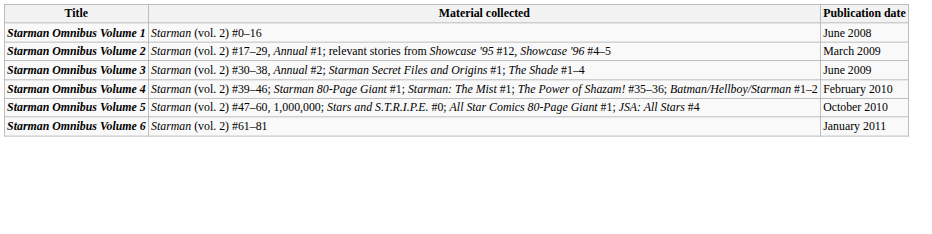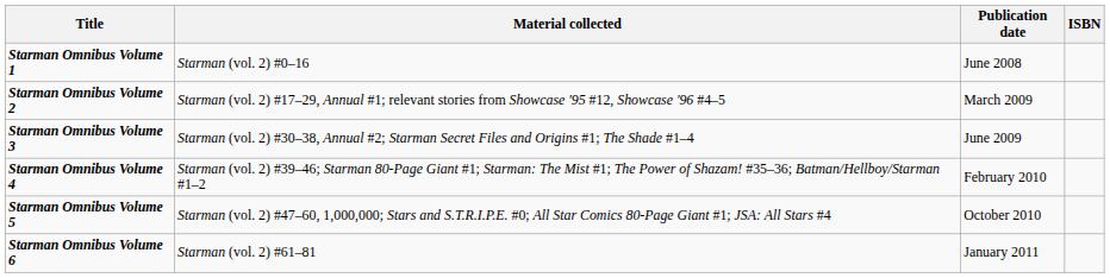+ column: ISBN
